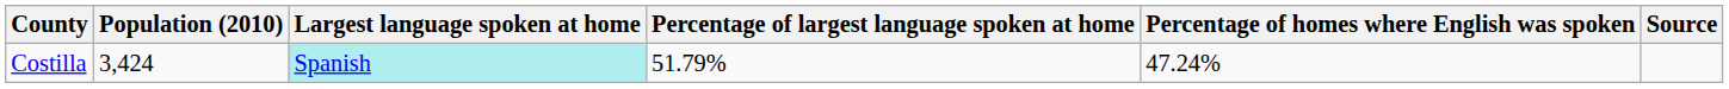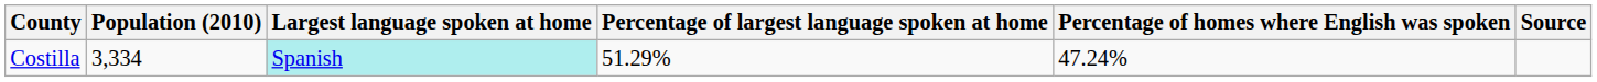Costilla | Population (2010): 3,424 -> 3,334
Costilla | Percentage of largest language spoken at home: 51.79% -> 51.29%
